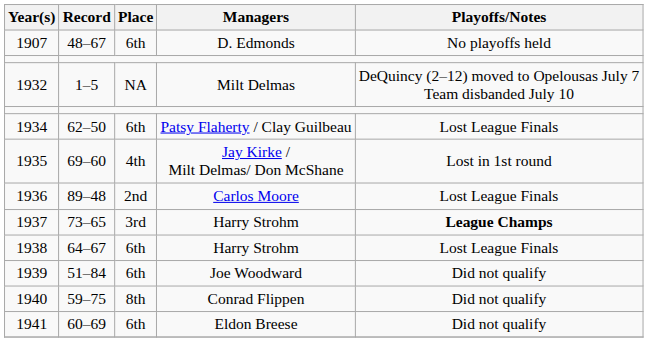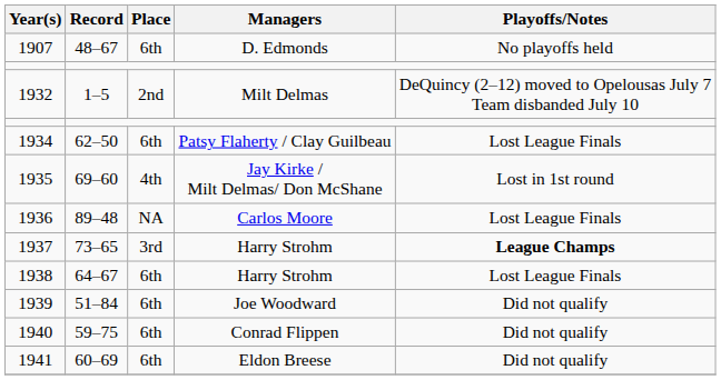1932 | Place: NA -> 2nd
1936 | Place: 2nd -> NA
1940 | Place: 8th -> 6th
